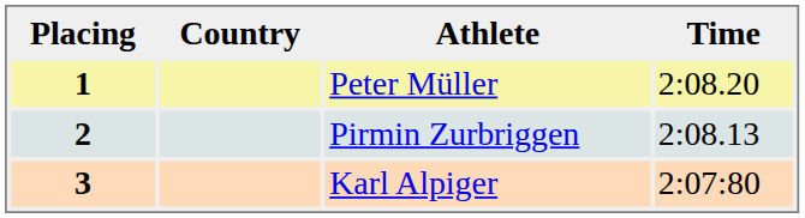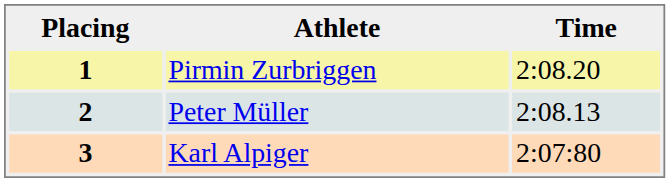- column: Country
1 | Athlete: Peter Müller -> Pirmin Zurbriggen
2 | Athlete: Pirmin Zurbriggen -> Peter Müller
